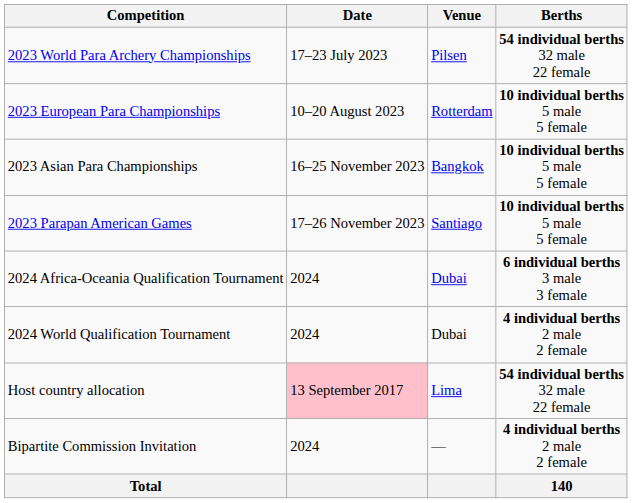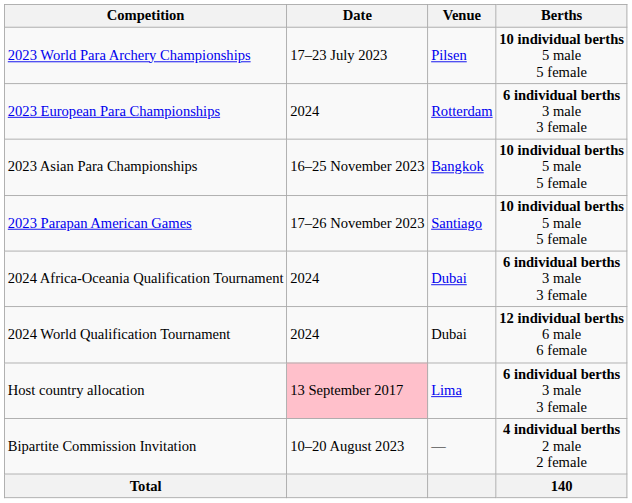2023 World Para Archery Championships | Berths: 54 individual berths 32 male 22 female -> 10 individual berths 5 male 5 female
2023 European Para Championships | Date: 10–20 August 2023 -> 2024
2023 European Para Championships | Berths: 10 individual berths 5 male 5 female -> 6 individual berths 3 male 3 female
2024 World Qualification Tournament | Berths: 4 individual berths 2 male 2 female -> 12 individual berths 6 male 6 female
Host country allocation | Berths: 54 individual berths 32 male 22 female -> 6 individual berths 3 male 3 female
Bipartite Commission Invitation | Date: 2024 -> 10–20 August 2023
